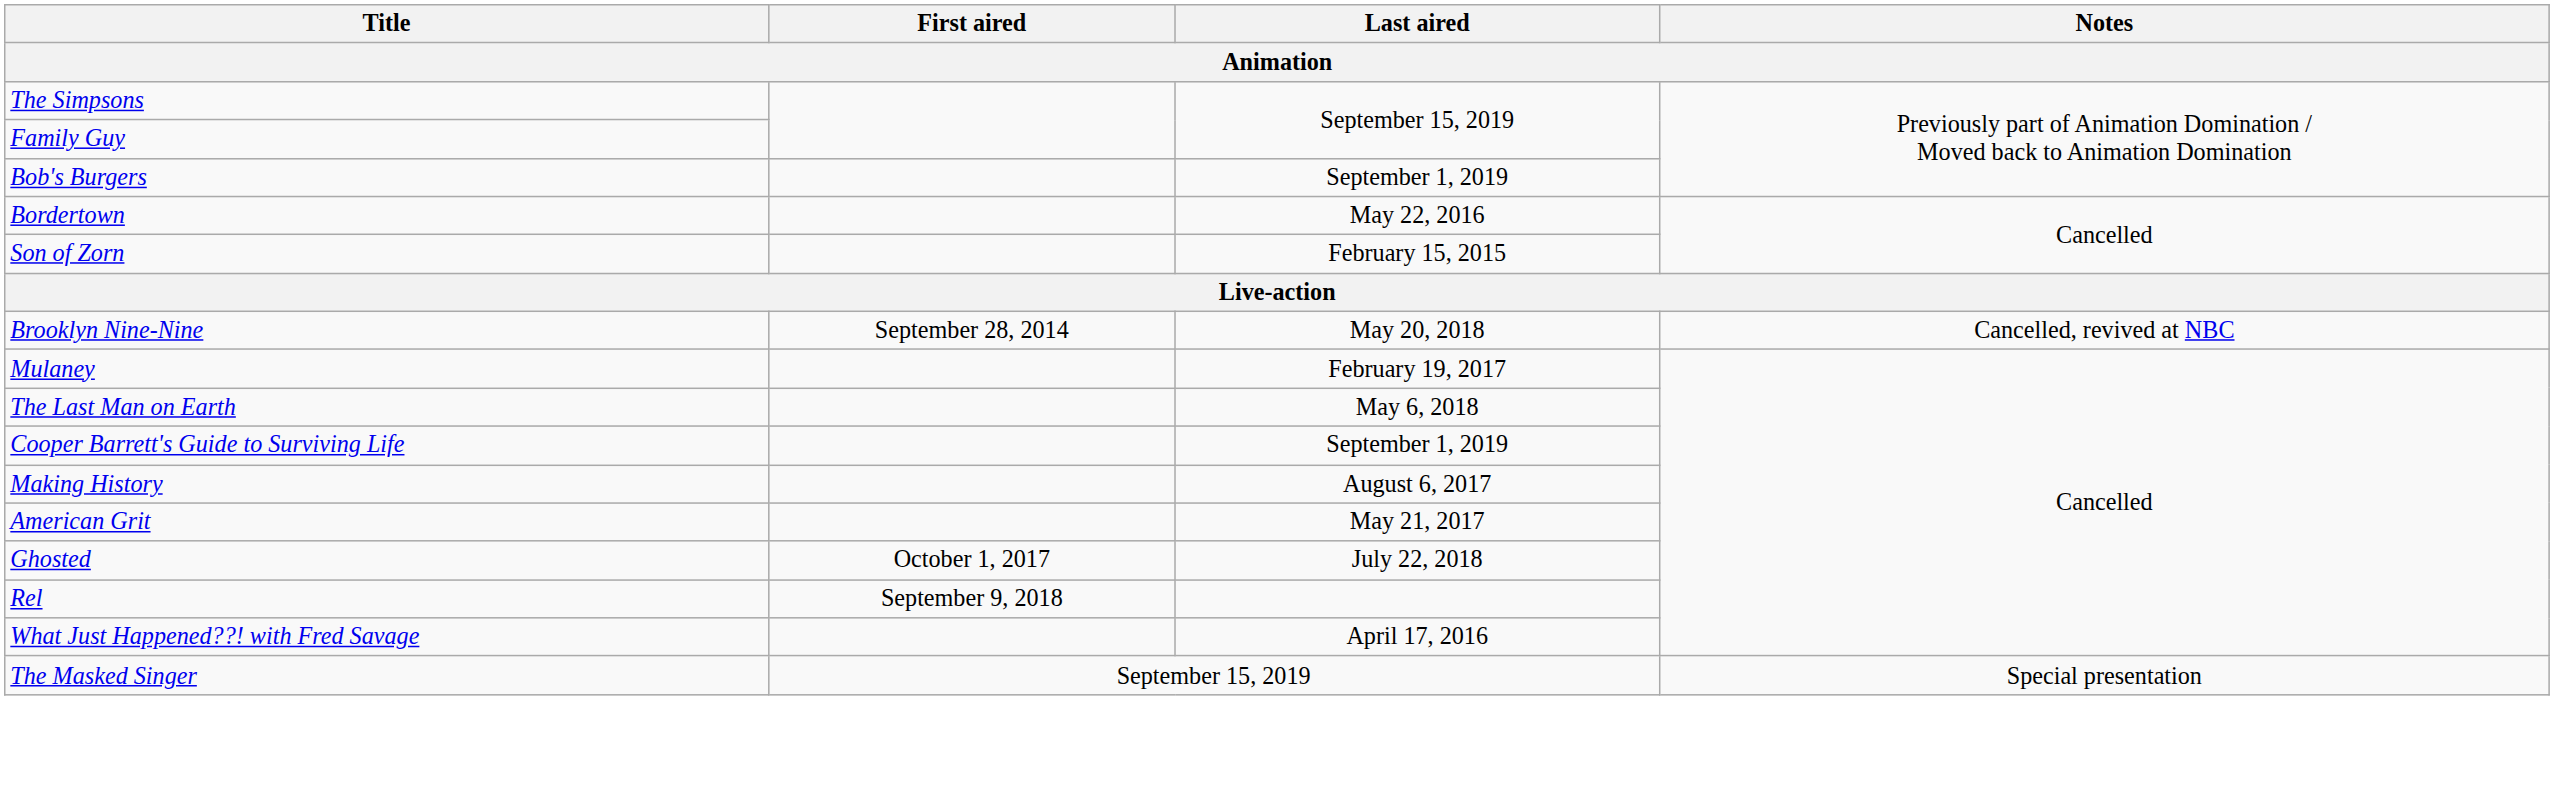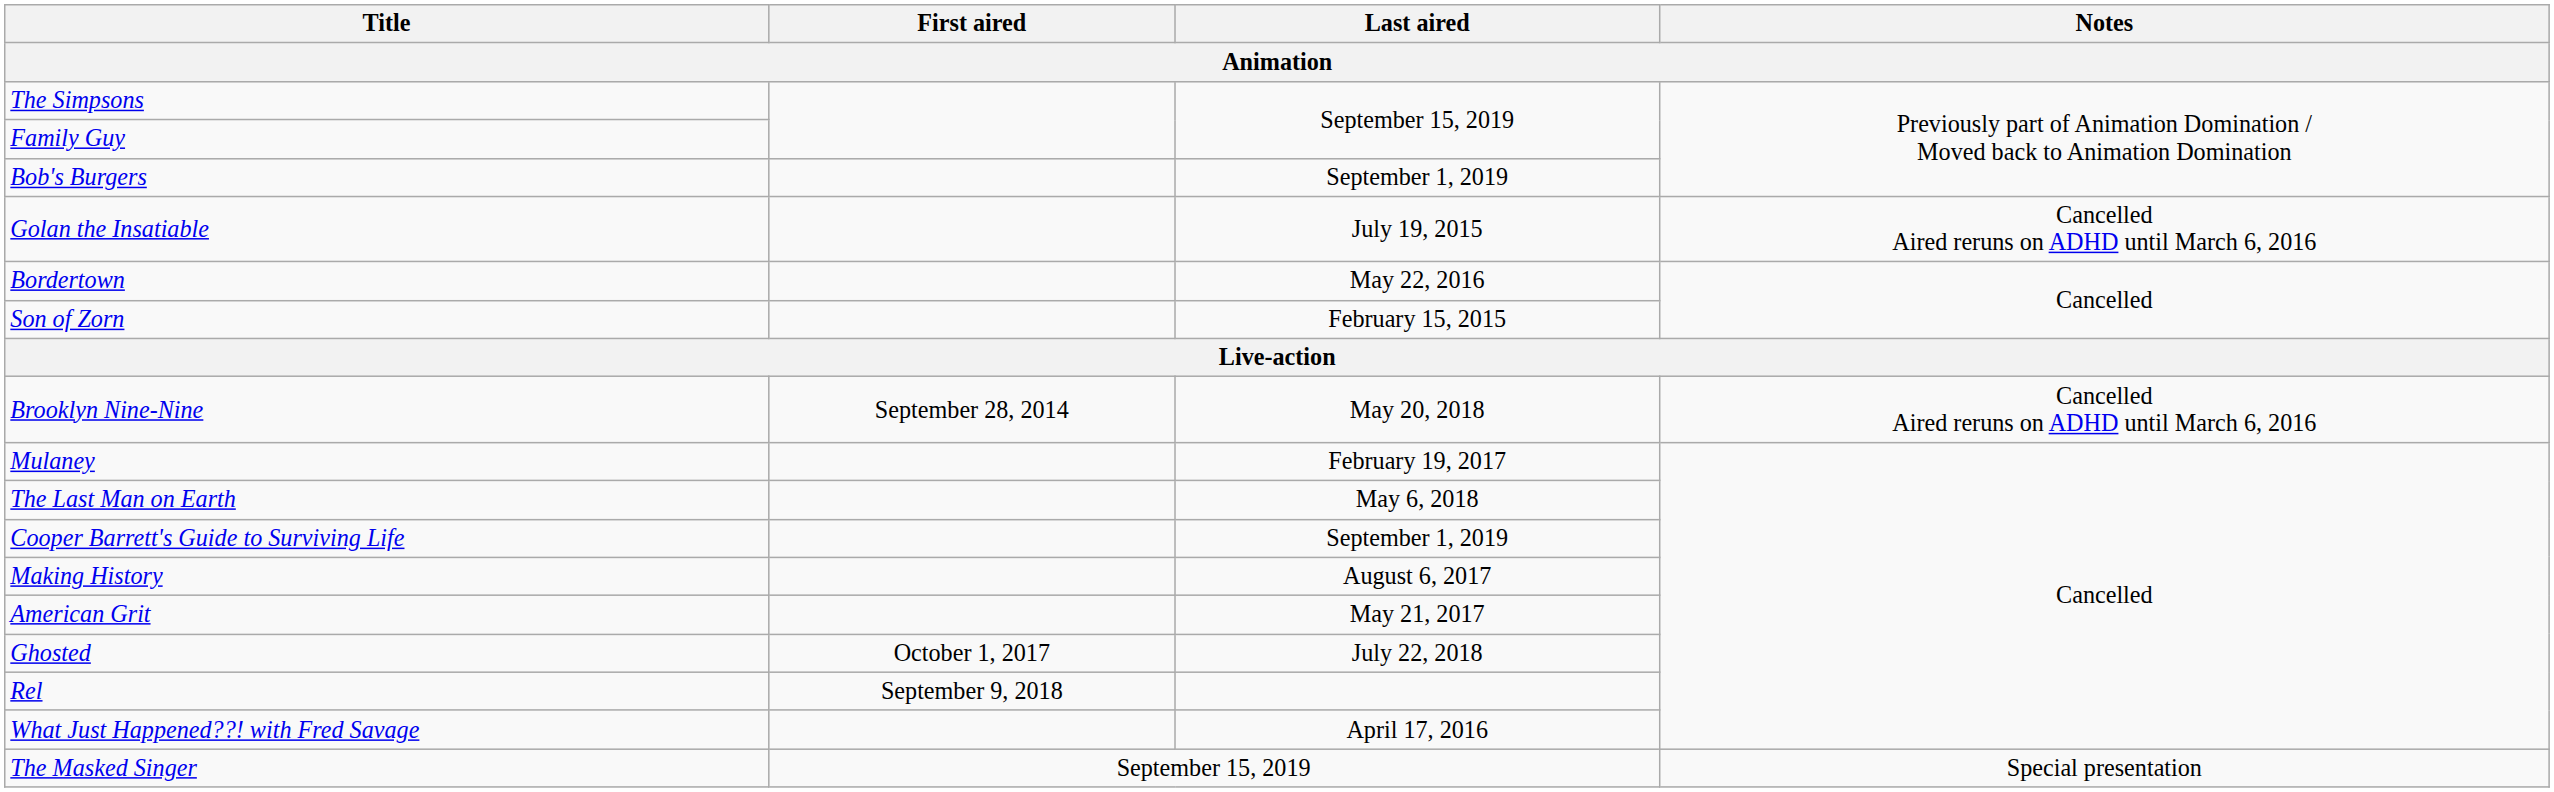+ row: Golan the Insatiable | July 19, 2015 | Cancelled Aired reruns on ADHD until March 6, 2016
Brooklyn Nine-Nine | Notes: Cancelled, revived at NBC -> Cancelled Aired reruns on ADHD until March 6, 2016
